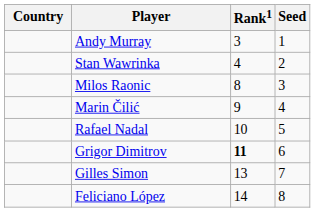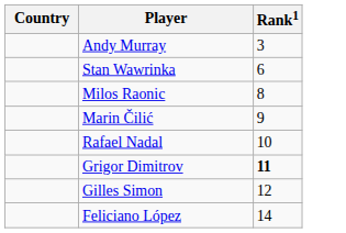- column: Seed | 1 | 2 | 3 | 4 | 5 | 6 | 7 | 8
Stan Wawrinka | Rank1: 4 -> 6
Gilles Simon | Rank1: 13 -> 12
